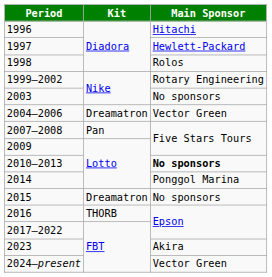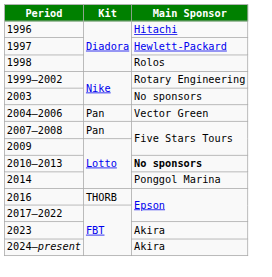2004–2006 | Kit: Dreamatron -> Pan
- row: 2015 | Dreamatron | No sponsors
2024–present | Main Sponsor: Vector Green -> Akira
